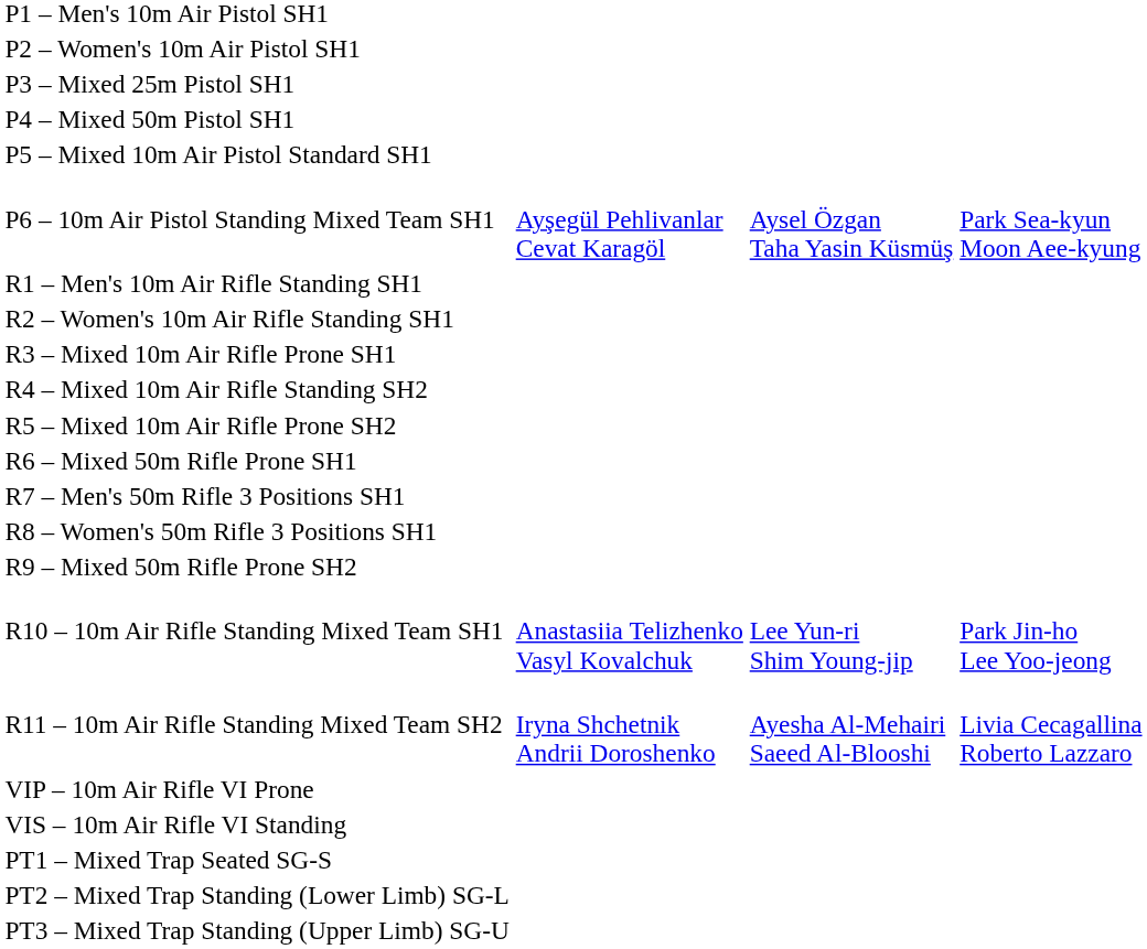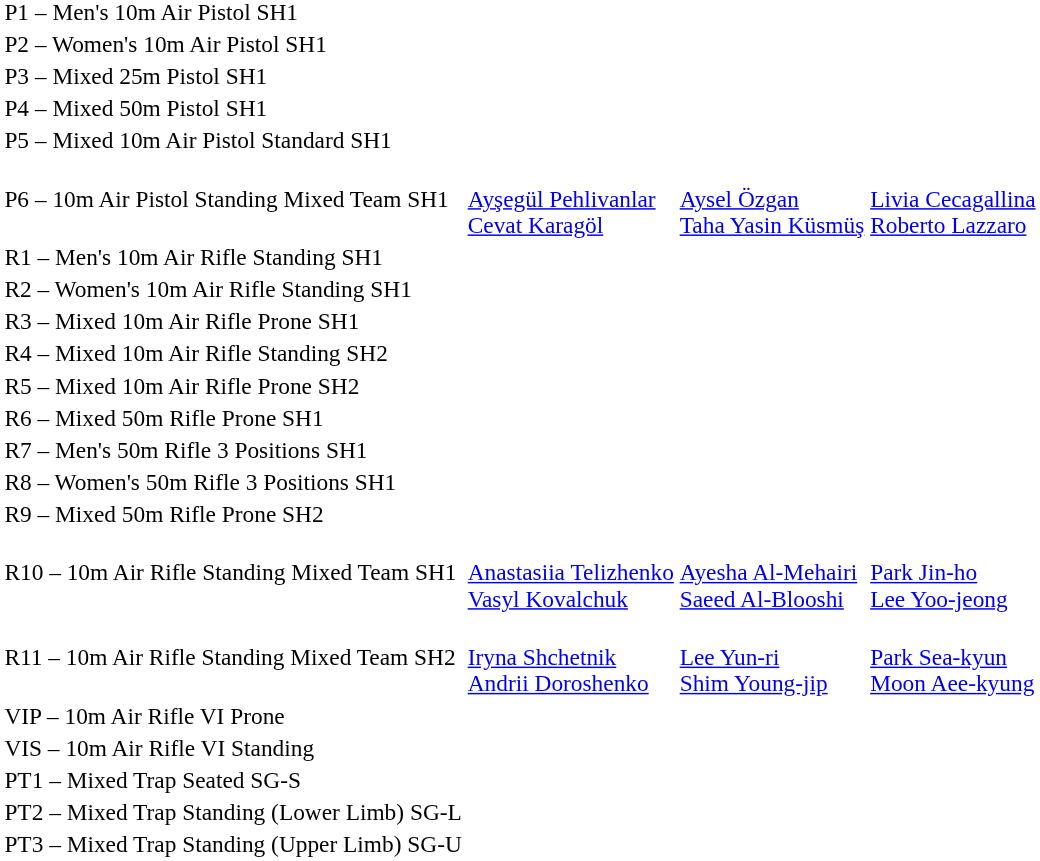P6 – 10m Air Pistol Standing Mixed Team SH1 | column 4: Park Sea-kyun Moon Aee-kyung -> Livia Cecagallina Roberto Lazzaro
R10 – 10m Air Rifle Standing Mixed Team SH1 | column 3: Lee Yun-ri Shim Young-jip -> Ayesha Al-Mehairi Saeed Al-Blooshi
R11 – 10m Air Rifle Standing Mixed Team SH2 | column 3: Ayesha Al-Mehairi Saeed Al-Blooshi -> Lee Yun-ri Shim Young-jip
R11 – 10m Air Rifle Standing Mixed Team SH2 | column 4: Livia Cecagallina Roberto Lazzaro -> Park Sea-kyun Moon Aee-kyung
